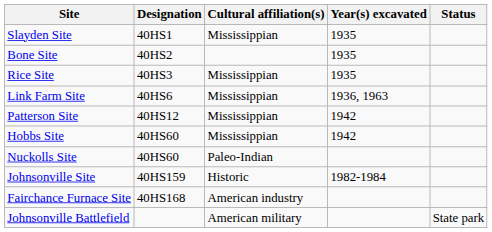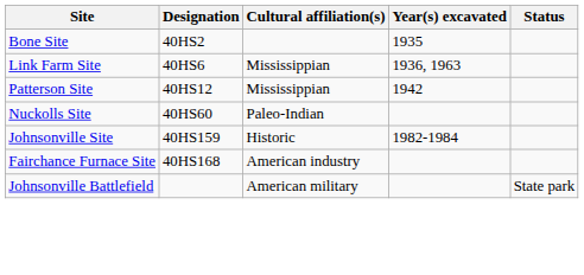- row: Slayden Site | 40HS1 | Mississippian | 1935
- row: Rice Site | 40HS3 | Mississippian | 1935
- row: Hobbs Site | 40HS60 | Mississippian | 1942
